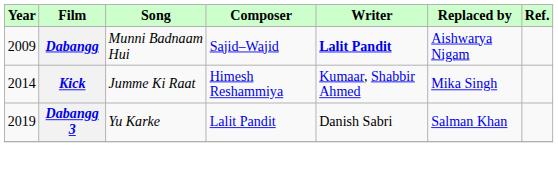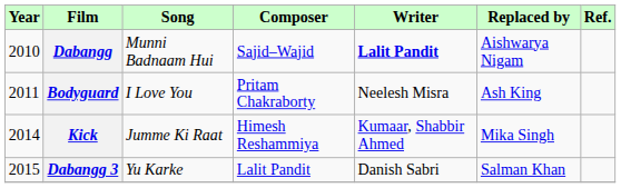Dabangg | Year: 2009 -> 2010
+ row: 2011 | Bodyguard | I Love You | Pritam Chakraborty | Neelesh Misra | Ash King
Dabangg 3 | Year: 2019 -> 2015
